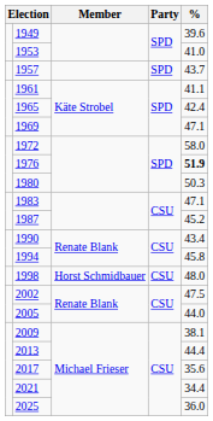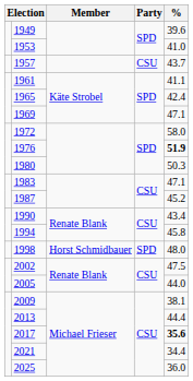1957 | Party: SPD -> CSU
1998 | Party: CSU -> SPD
2017 | %: normal -> bold
